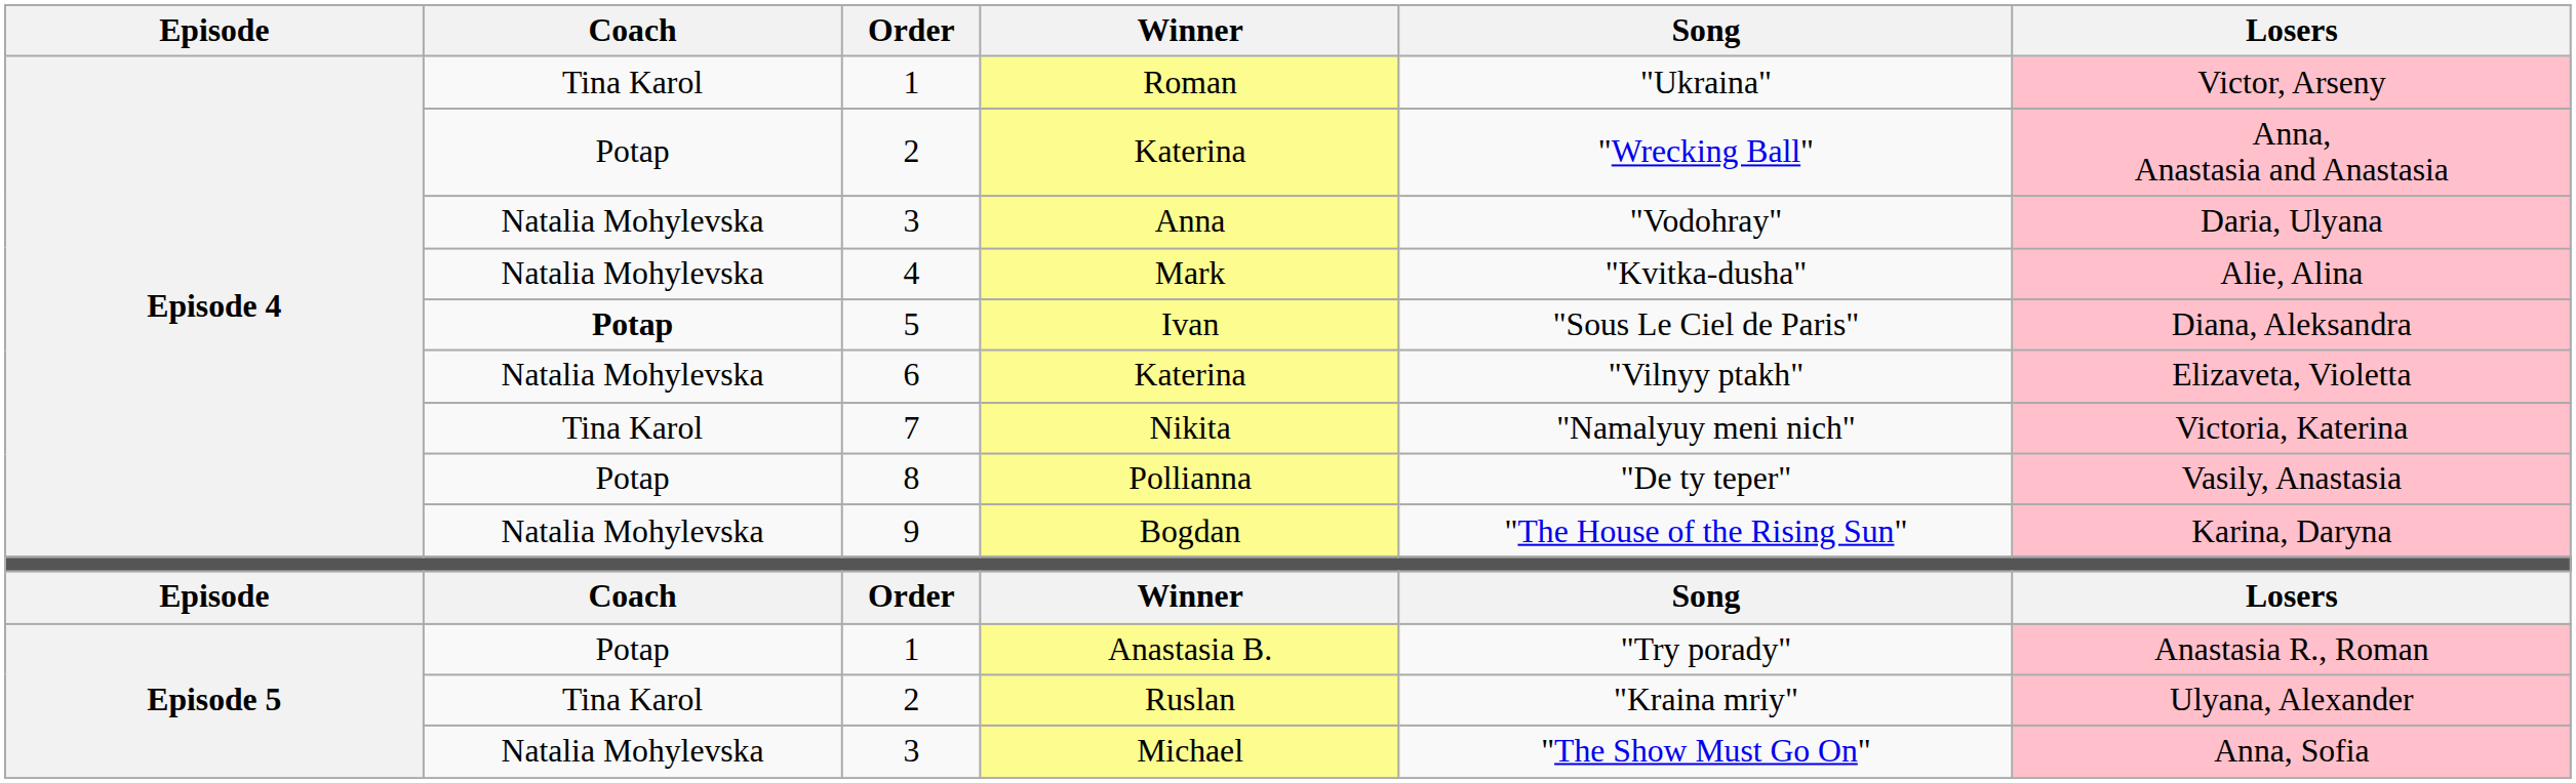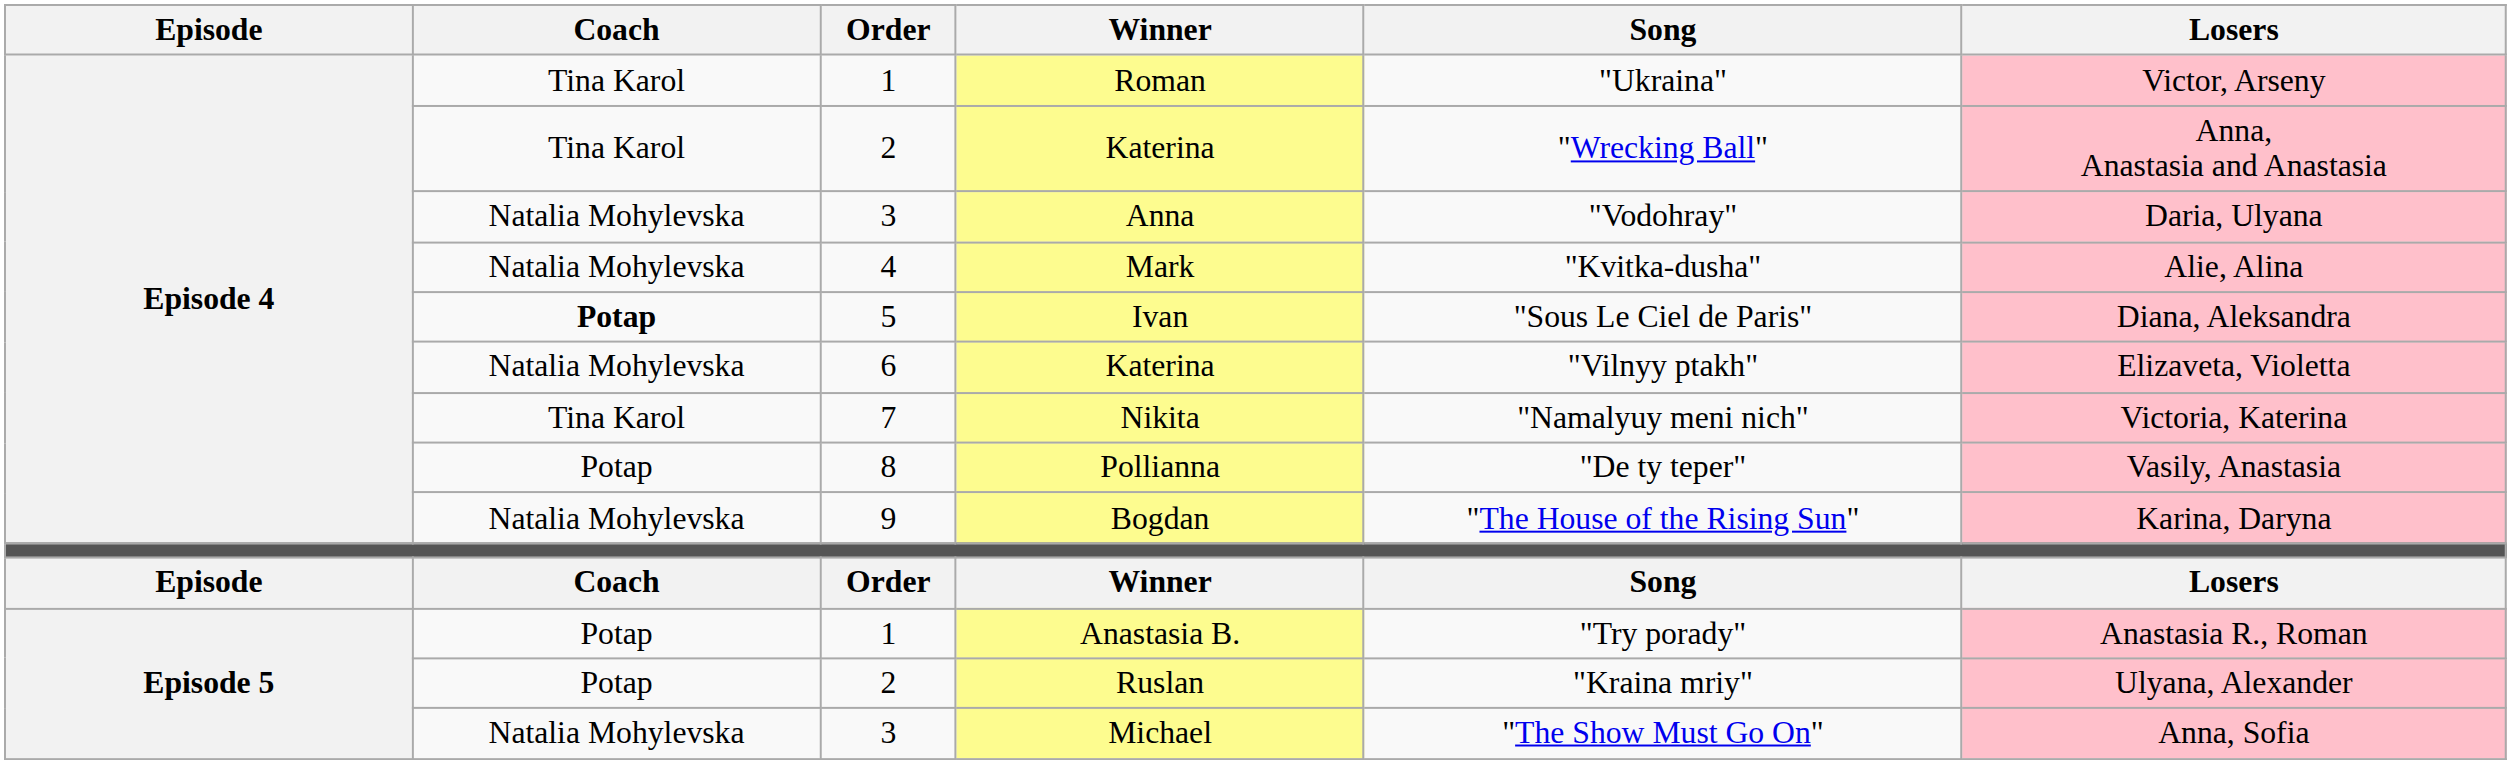2 / Katerina | Coach: Potap -> Tina Karol
Ruslan | Coach: Tina Karol -> Potap
